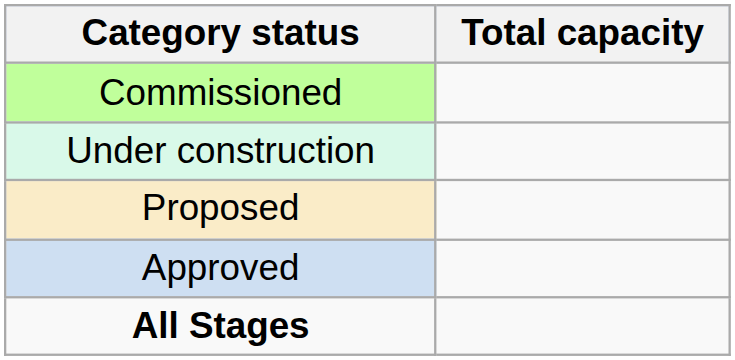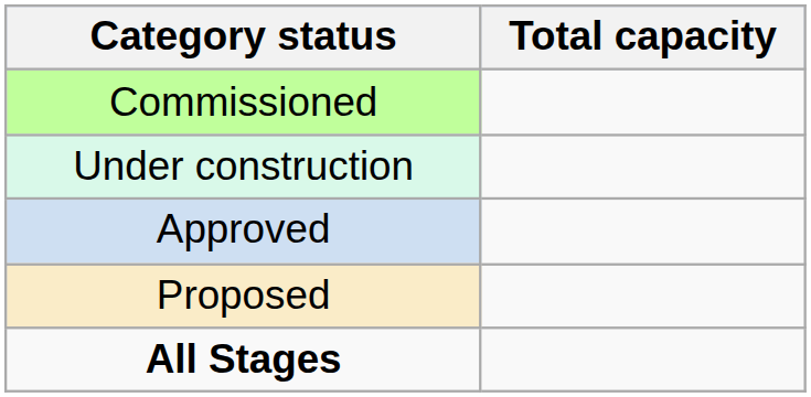rows swapped: Approved <-> Proposed
